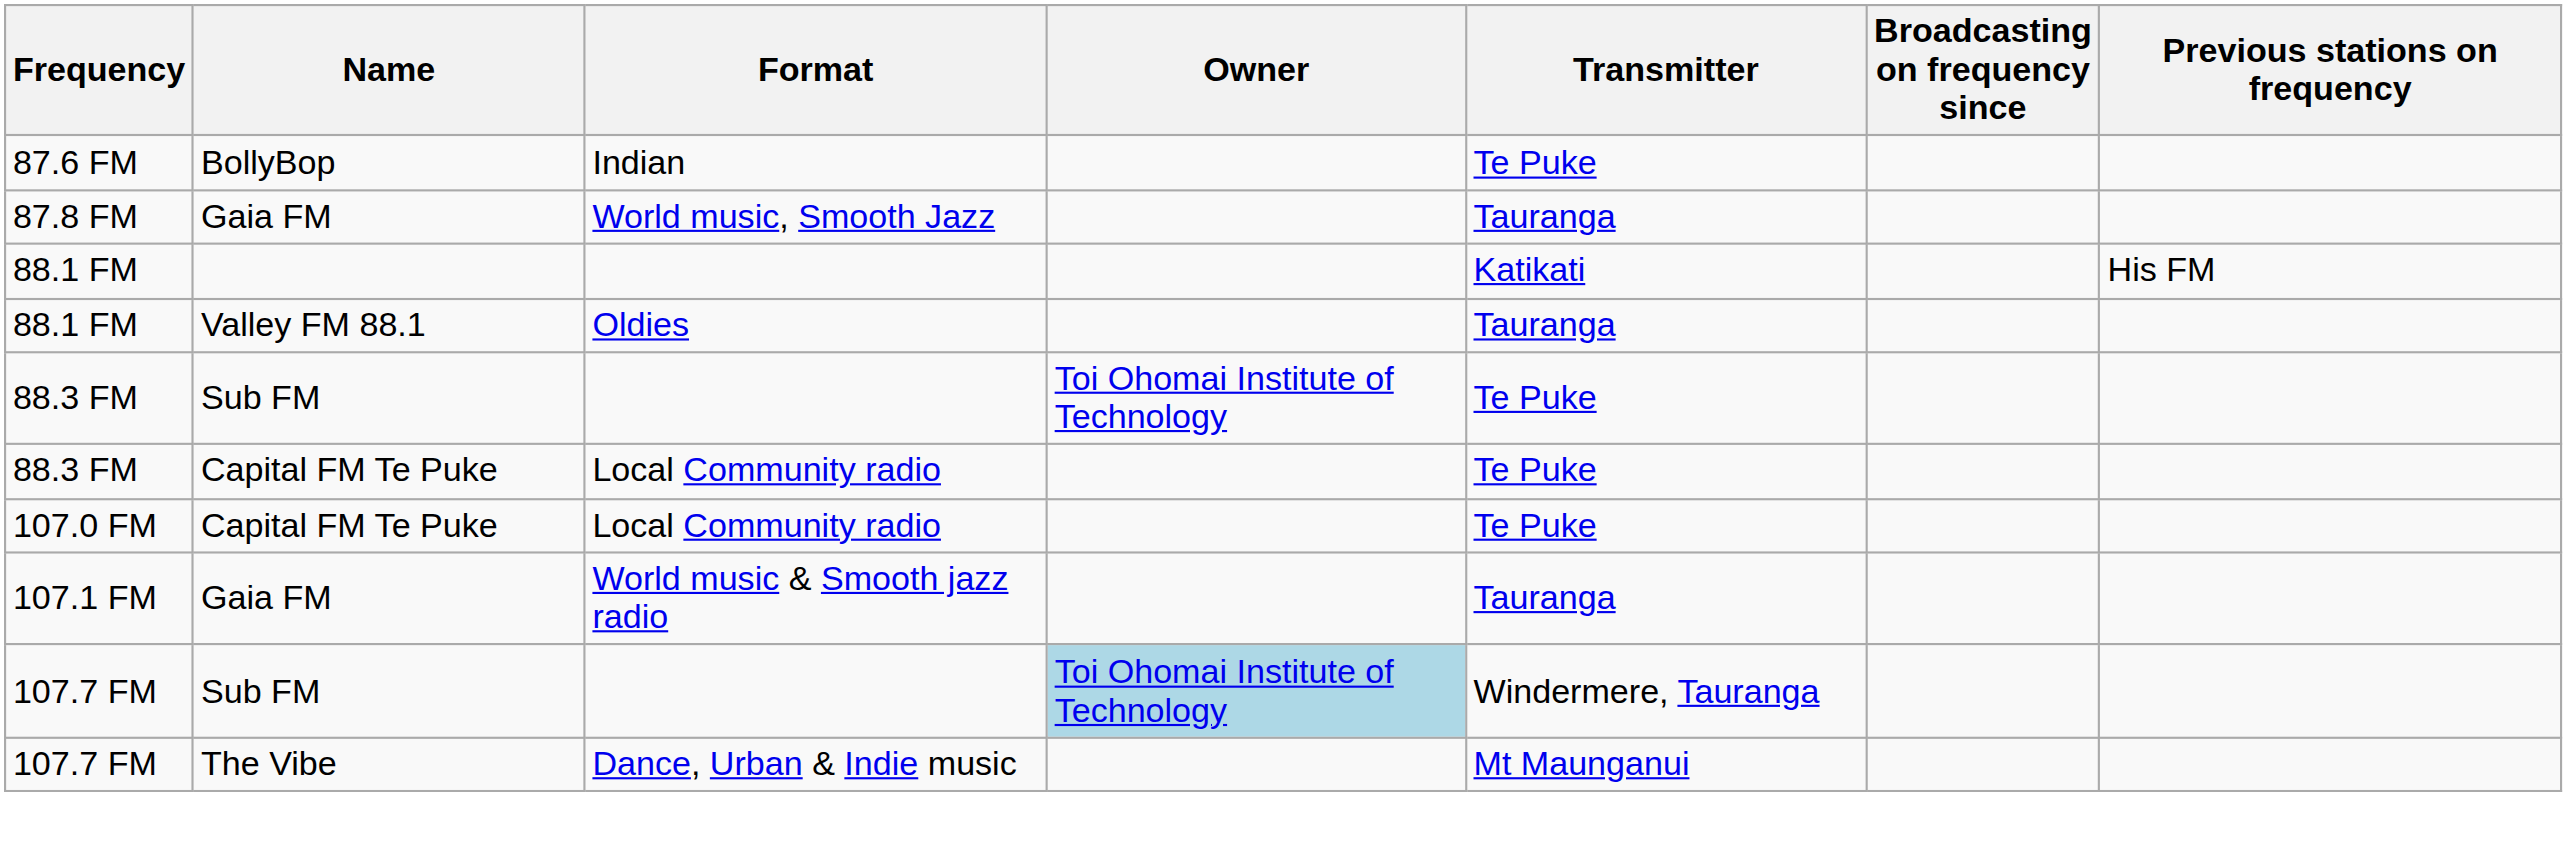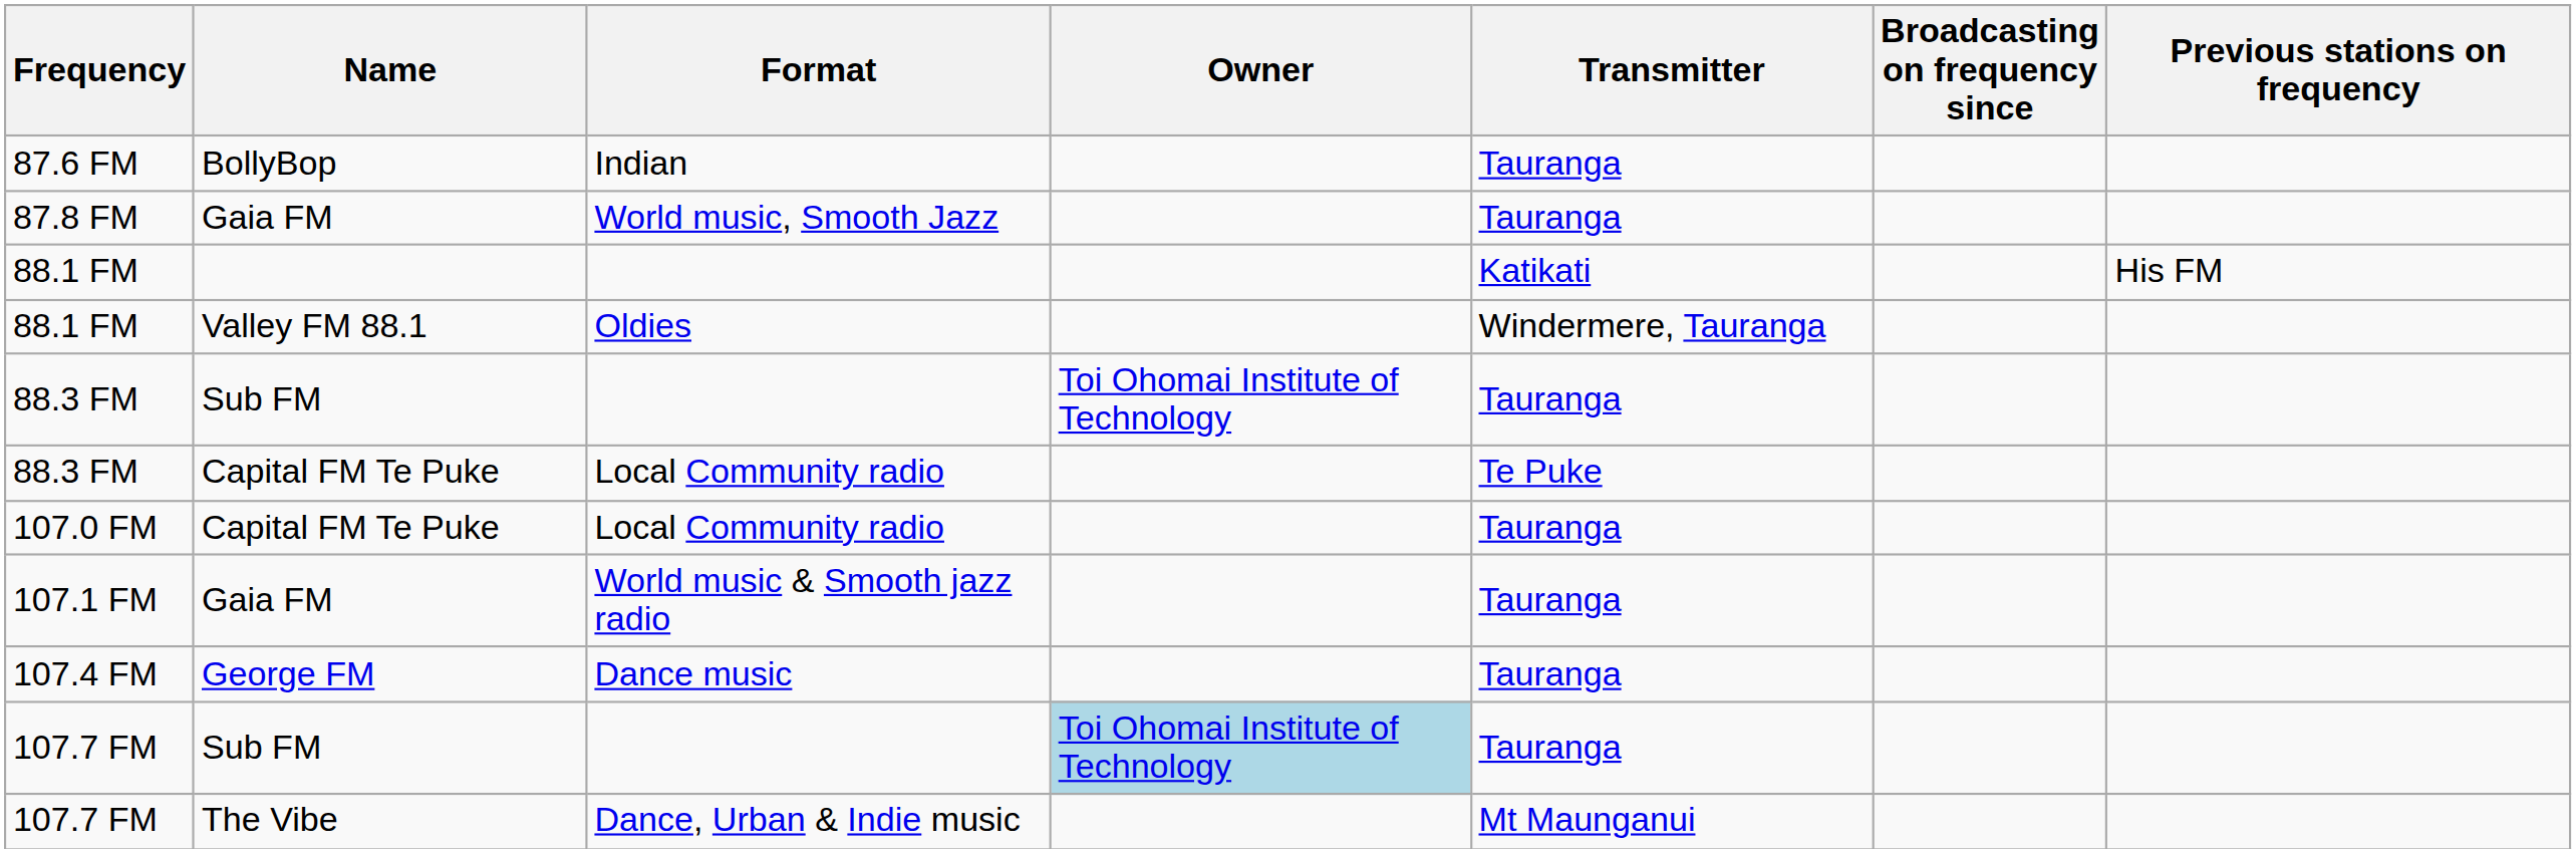87.6 FM | Transmitter: Te Puke -> Tauranga
88.1 FM / Valley FM 88.1 | Transmitter: Tauranga -> Windermere, Tauranga
88.3 FM / Sub FM | Transmitter: Te Puke -> Tauranga
107.0 FM | Transmitter: Te Puke -> Tauranga
+ row: 107.4 FM | George FM | Dance music | Tauranga
107.7 FM / Sub FM | Transmitter: Windermere, Tauranga -> Tauranga
